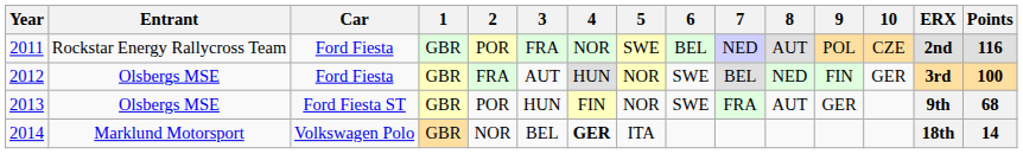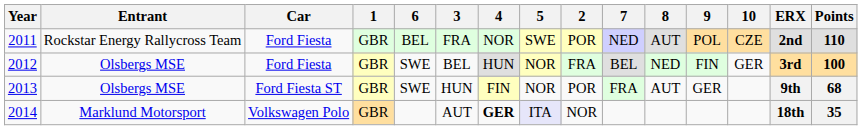columns swapped: 2 <-> 6
2011 | Points: 116 -> 110
2012 | 3: AUT -> BEL
2014 | 3: BEL -> AUT
2014 | 5: no background -> lavender background
2014 | Points: 14 -> 35
